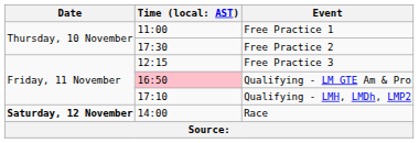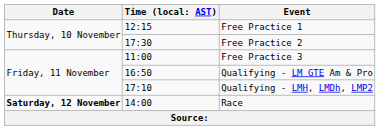Free Practice 1 | column 2: 11:00 -> 12:15
Free Practice 3 | column 2: 12:15 -> 11:00
Qualifying - LM GTE Am & Pro | column 2: pink background -> no background
